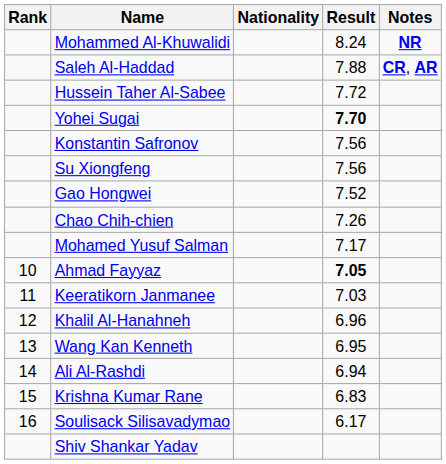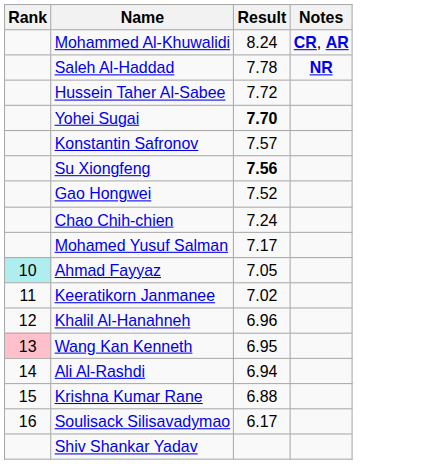- column: Nationality
Mohammed Al-Khuwalidi | Notes: NR -> CR, AR
Saleh Al-Haddad | Result: 7.88 -> 7.78
Saleh Al-Haddad | Notes: CR, AR -> NR
Konstantin Safronov | Result: 7.56 -> 7.57
Su Xiongfeng | Result: normal -> bold
Chao Chih-chien | Result: 7.26 -> 7.24
Ahmad Fayyaz | Rank: no background -> paleturquoise background
Ahmad Fayyaz | Result: bold -> normal
Keeratikorn Janmanee | Result: 7.03 -> 7.02
Wang Kan Kenneth | Rank: no background -> pink background
Krishna Kumar Rane | Result: 6.83 -> 6.88
